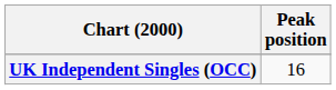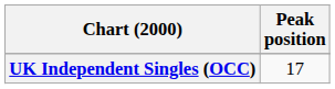UK Independent Singles (OCC) | Peak position: 16 -> 17
